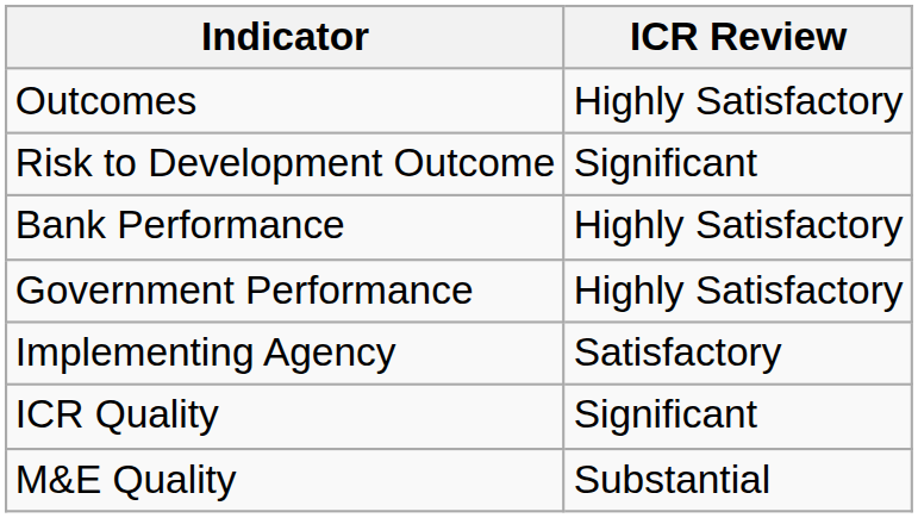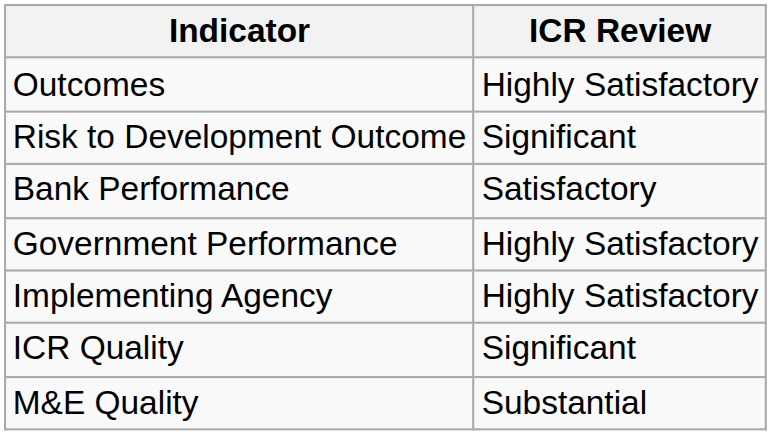Bank Performance | ICR Review: Highly Satisfactory -> Satisfactory
Implementing Agency | ICR Review: Satisfactory -> Highly Satisfactory
